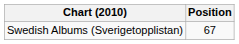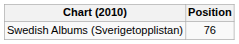Swedish Albums (Sverigetopplistan) | Position: 67 -> 76
